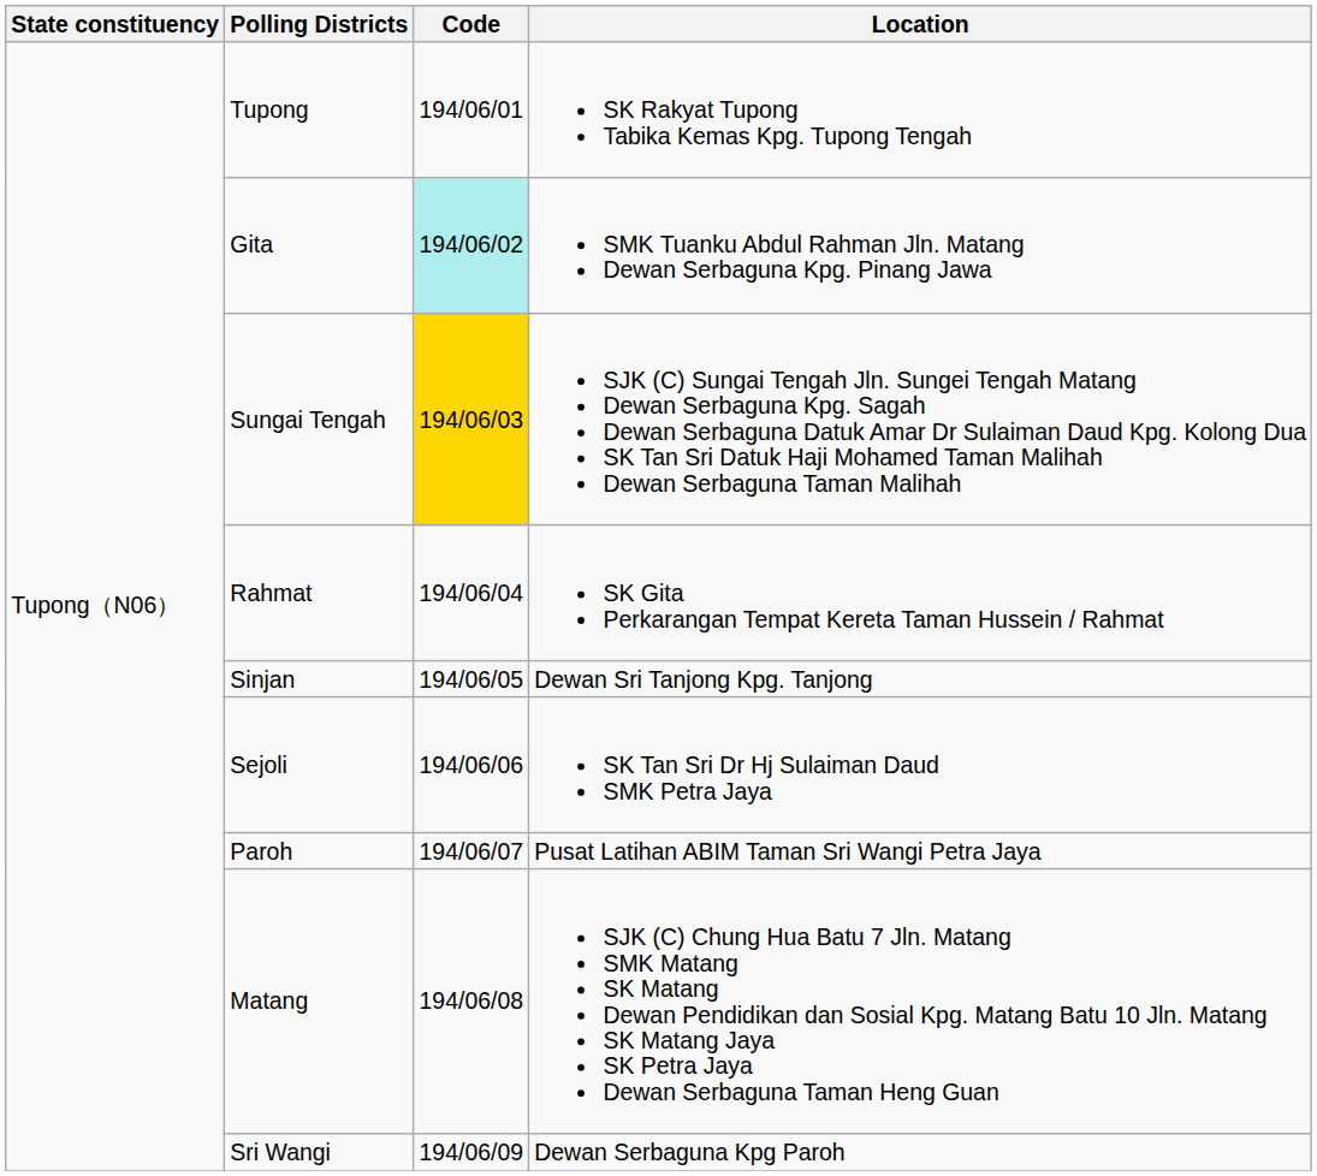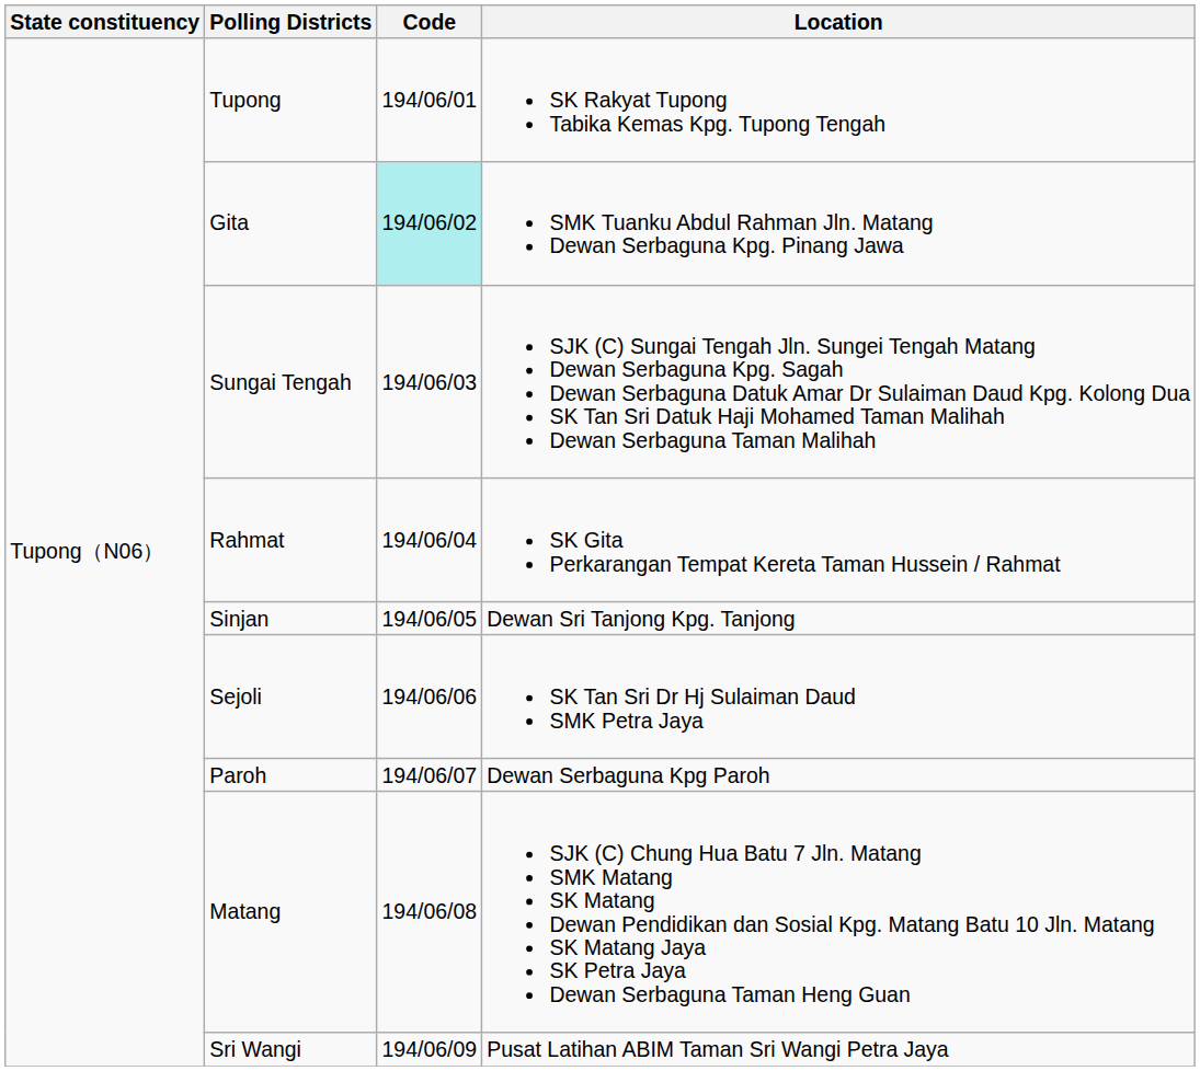Sungai Tengah | Code: gold background -> no background
Paroh | Location: Pusat Latihan ABIM Taman Sri Wangi Petra Jaya -> Dewan Serbaguna Kpg Paroh
Sri Wangi | Location: Dewan Serbaguna Kpg Paroh -> Pusat Latihan ABIM Taman Sri Wangi Petra Jaya
